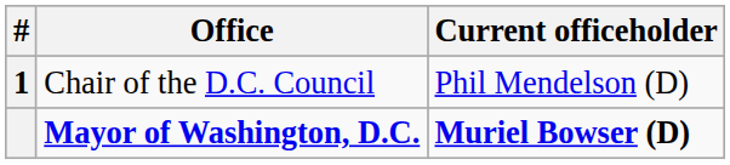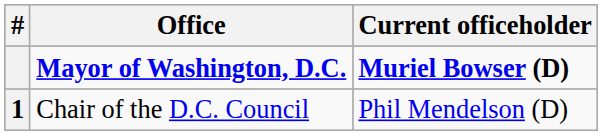rows swapped: Mayor of Washington, D.C. <-> Chair of the D.C. Council
